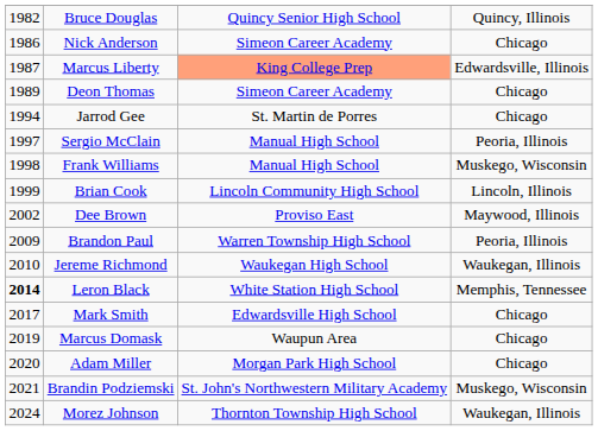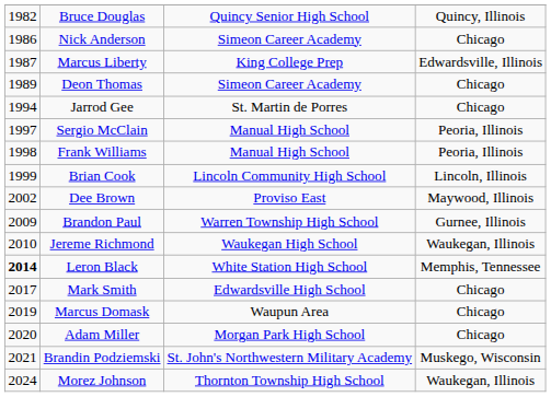Marcus Liberty | column 3: lightsalmon background -> no background
Frank Williams | column 4: Muskego, Wisconsin -> Peoria, Illinois
Brandon Paul | column 4: Peoria, Illinois -> Gurnee, Illinois
